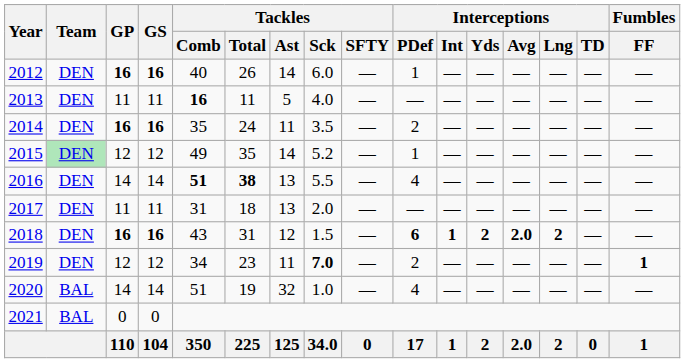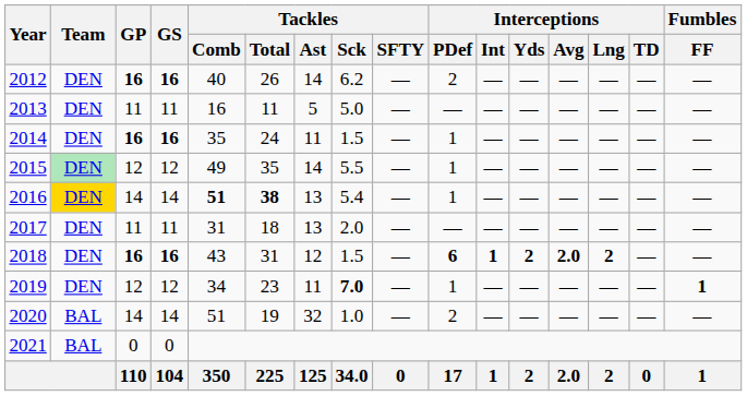2012 | Tackles / Sck: 6.0 -> 6.2
2012 | Interceptions / PDef: 1 -> 2
2013 | Tackles / Comb: bold -> normal
2013 | Tackles / Sck: 4.0 -> 5.0
2014 | Tackles / Sck: 3.5 -> 1.5
2014 | Interceptions / PDef: 2 -> 1
2015 | Tackles / Sck: 5.2 -> 5.5
2016 | Team: no background -> gold background
2016 | Tackles / Sck: 5.5 -> 5.4
2016 | Interceptions / PDef: 4 -> 1
2019 | Interceptions / PDef: 2 -> 1
2020 | Interceptions / PDef: 4 -> 2
